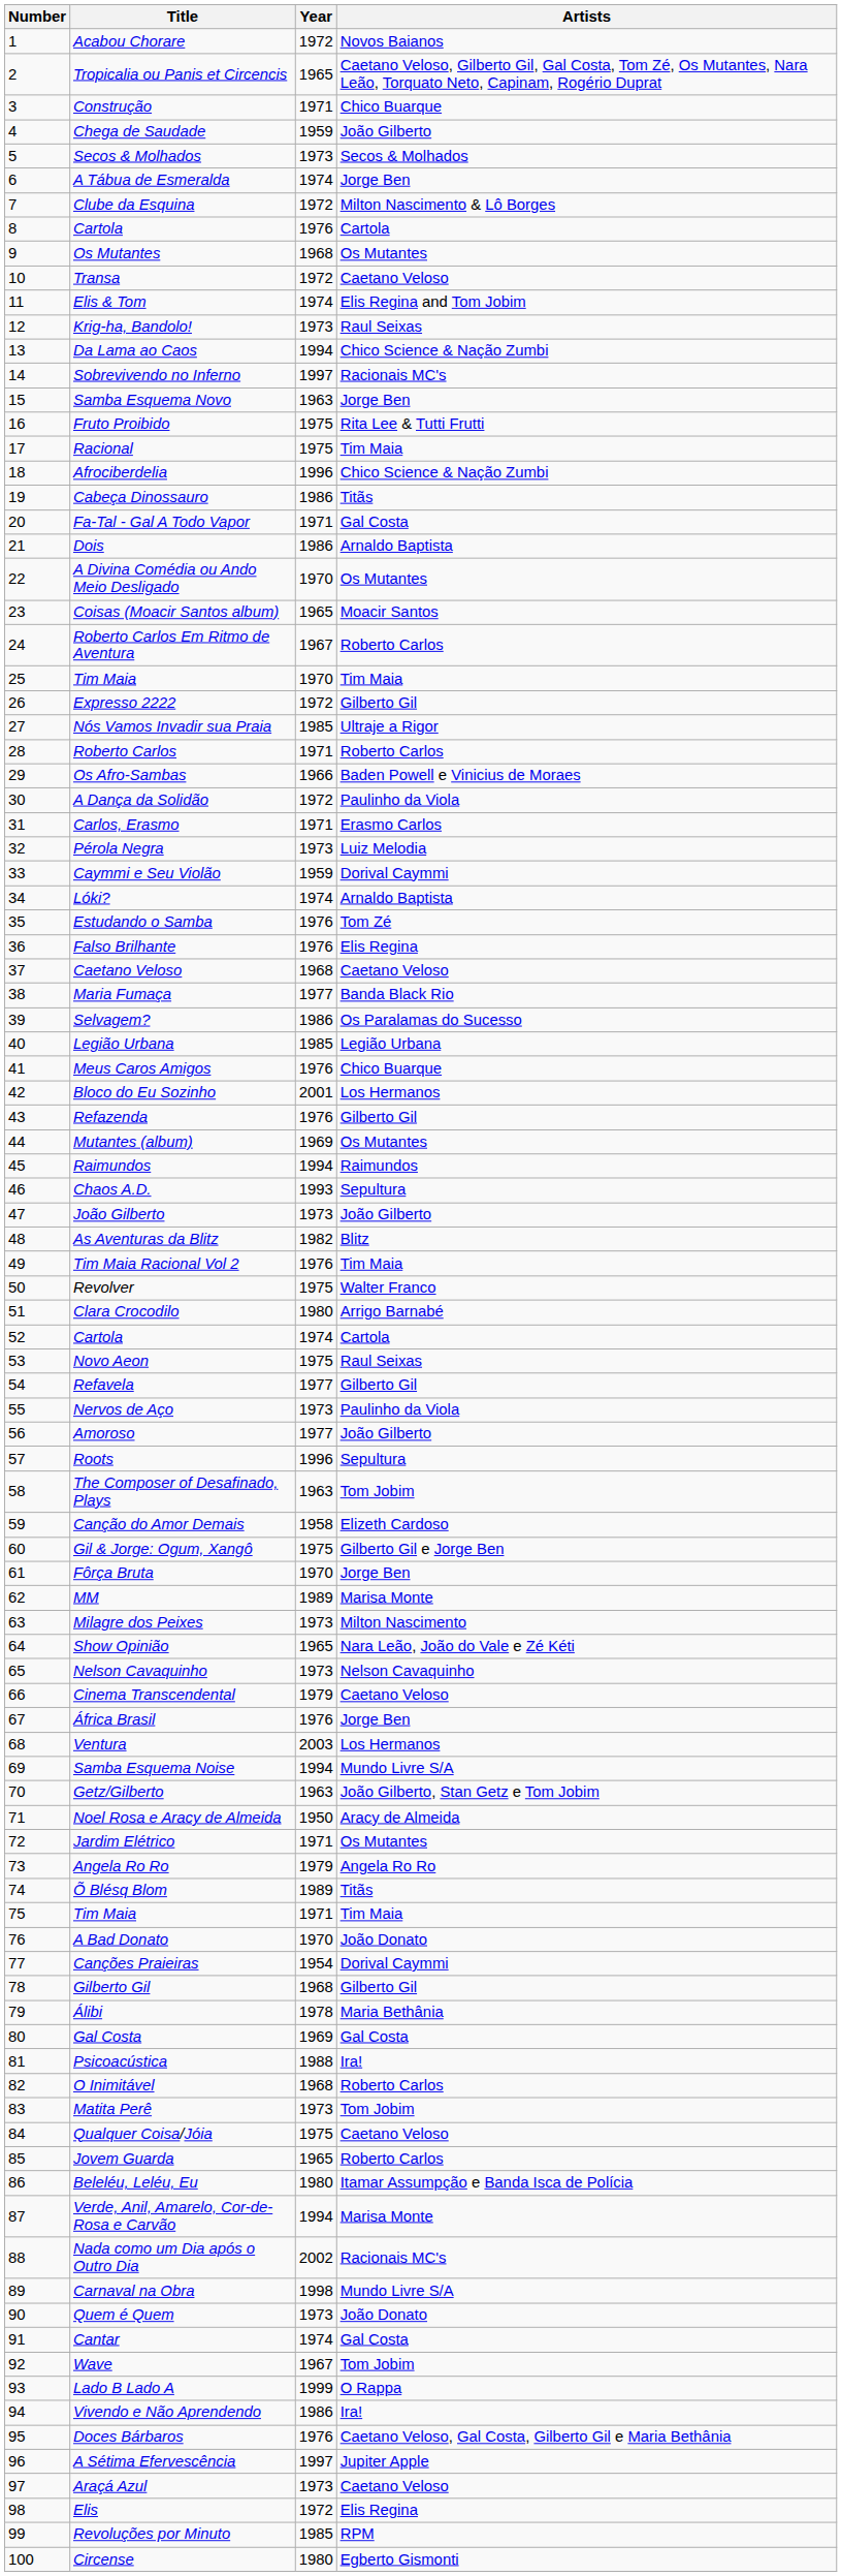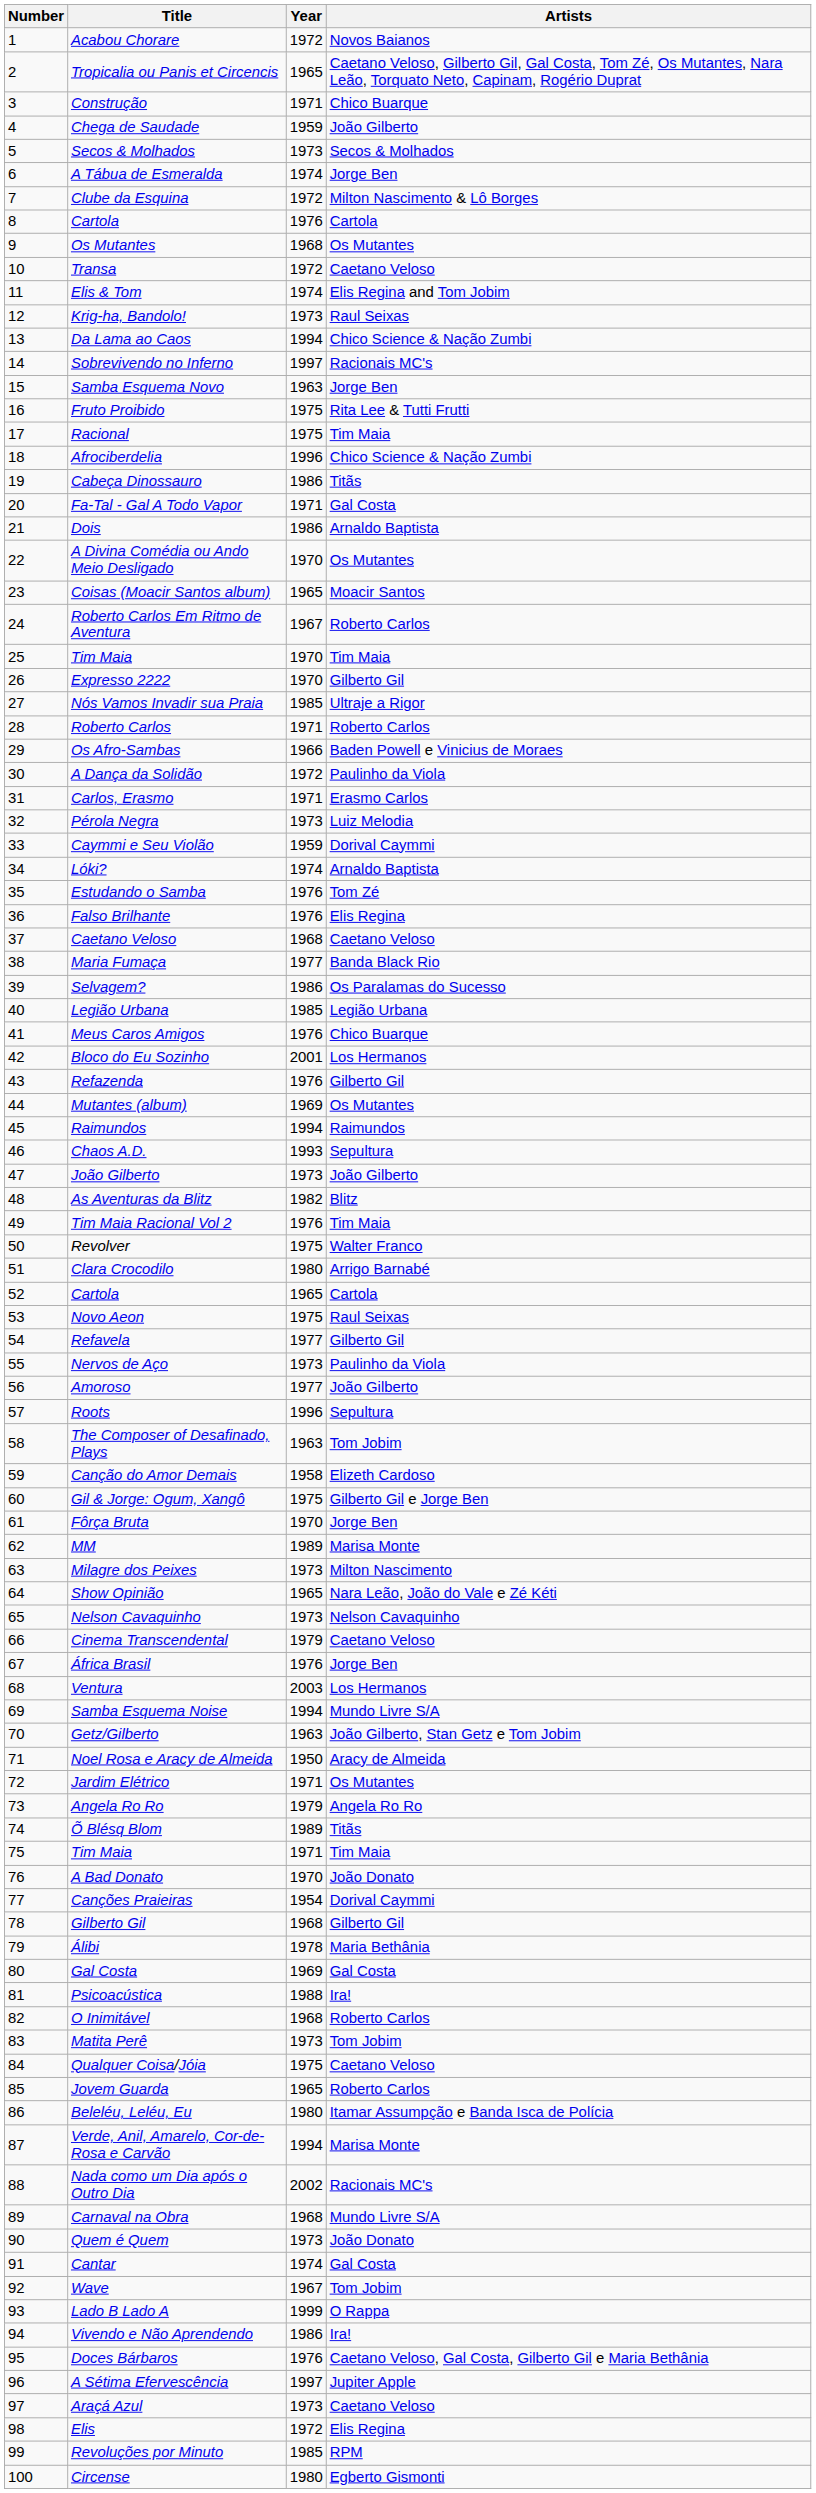Expresso 2222 | Year: 1972 -> 1970
52 / Cartola | Year: 1974 -> 1965
Carnaval na Obra | Year: 1998 -> 1968
